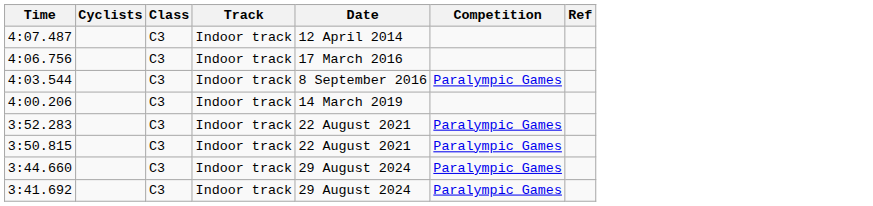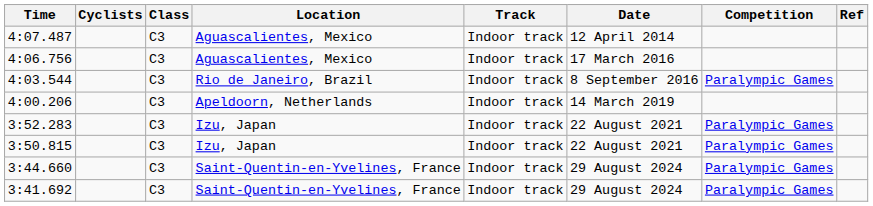+ column: Location | Aguascalientes, Mexico | Aguascalientes, Mexico | Rio de Janeiro, Brazil | Apeldoorn, Netherlands | Izu, Japan | Izu, Japan | Saint-Quentin-en-Yvelines, France | Saint-Quentin-en-Yvelines, France
